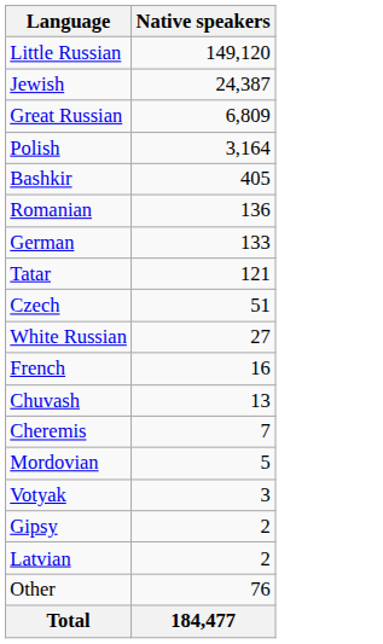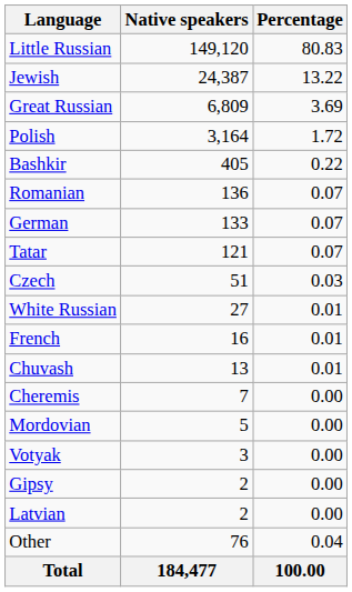+ column: Percentage | 80.83 | 13.22 | 3.69 | 1.72 | 0.22 | 0.07 | 0.07 | 0.07 | 0.03 | 0.01 | 0.01 | 0.01 | 0.00 | 0.00 | 0.00 | 0.00 | 0.00 | 0.04 | 100.00
